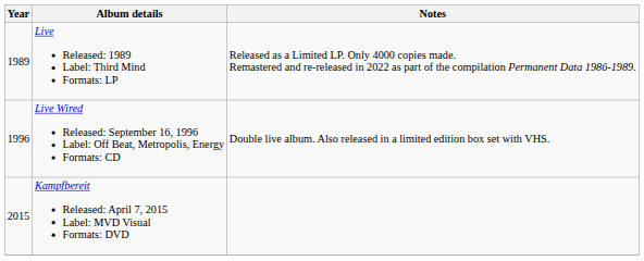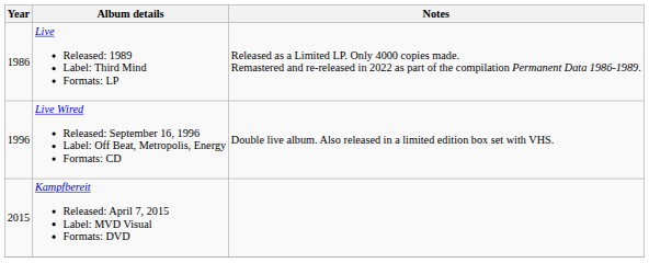Live Released: 1989 Label: Third Mind Formats: LP | Year: 1989 -> 1986
